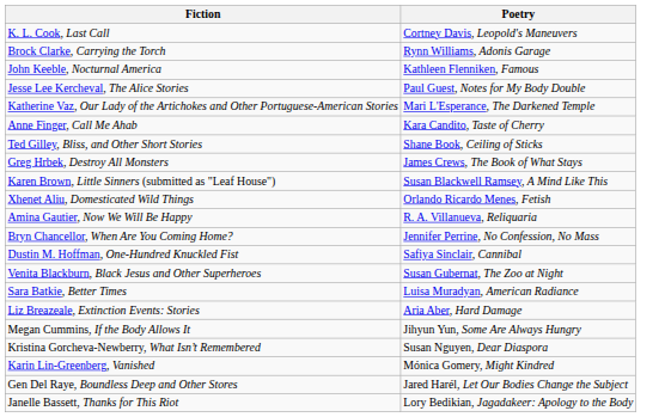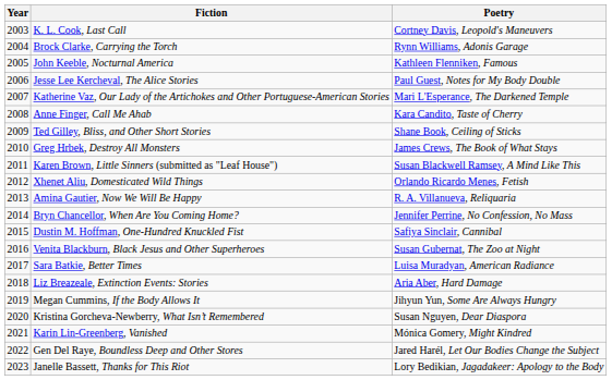+ column: Year | 2003 | 2004 | 2005 | 2006 | 2007 | 2008 | 2009 | 2010 | 2011 | 2012 | 2013 | 2014 | 2015 | 2016 | 2017 | 2018 | 2019 | 2020 | 2021 | 2022 | 2023
